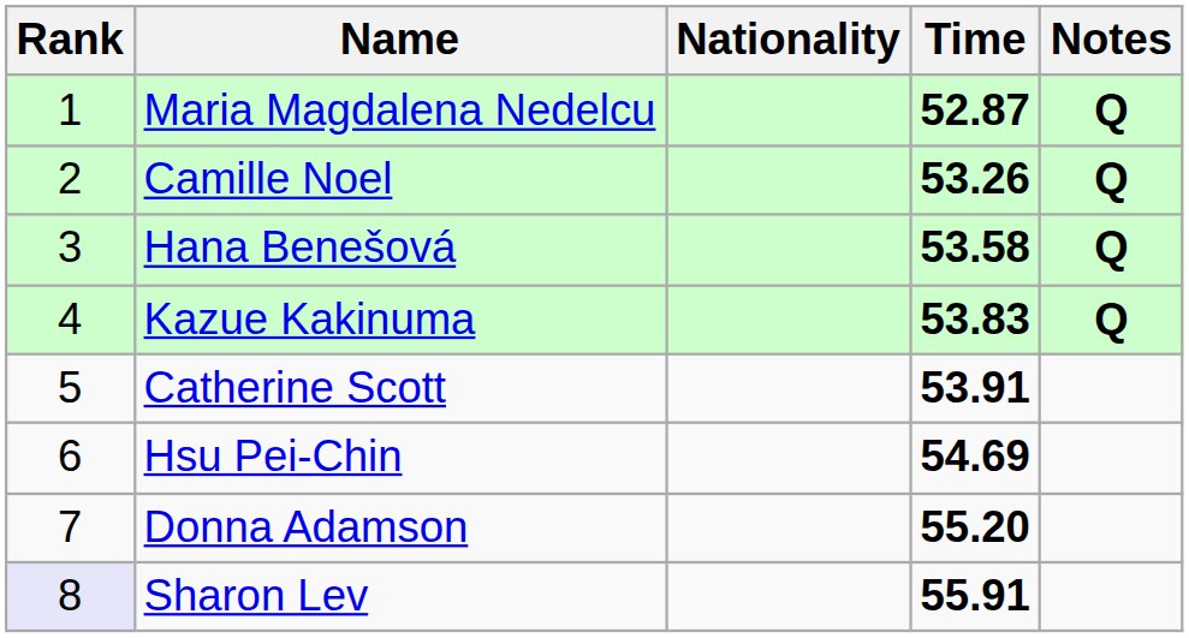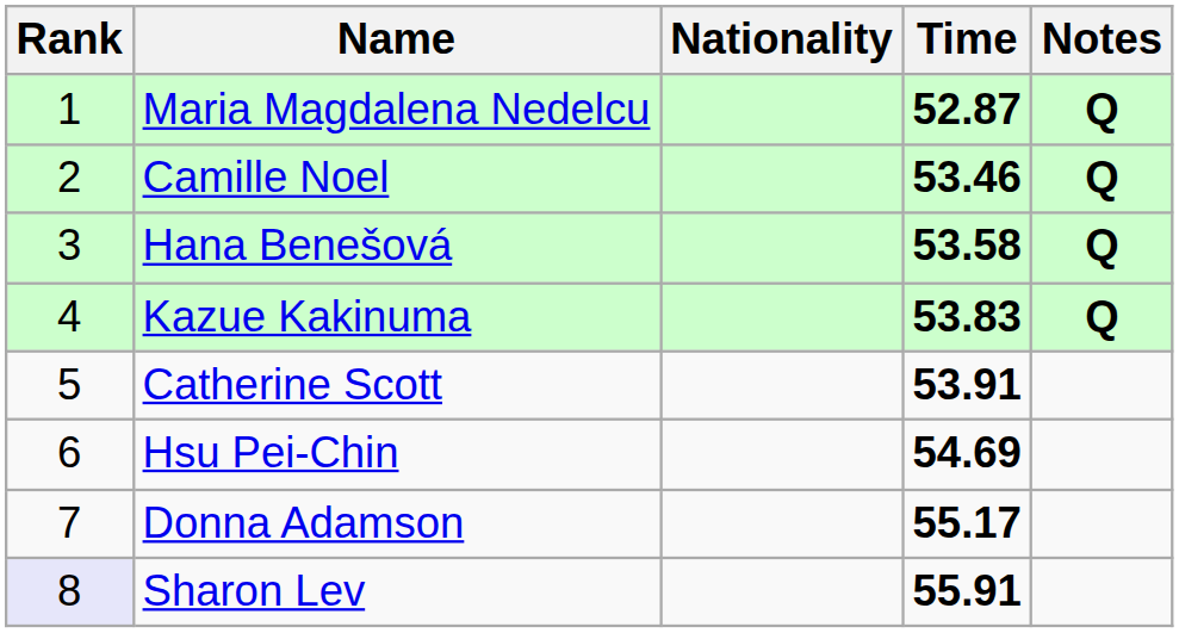Camille Noel | Time: 53.26 -> 53.46
Donna Adamson | Time: 55.20 -> 55.17
